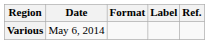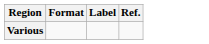- column: Date | May 6, 2014
